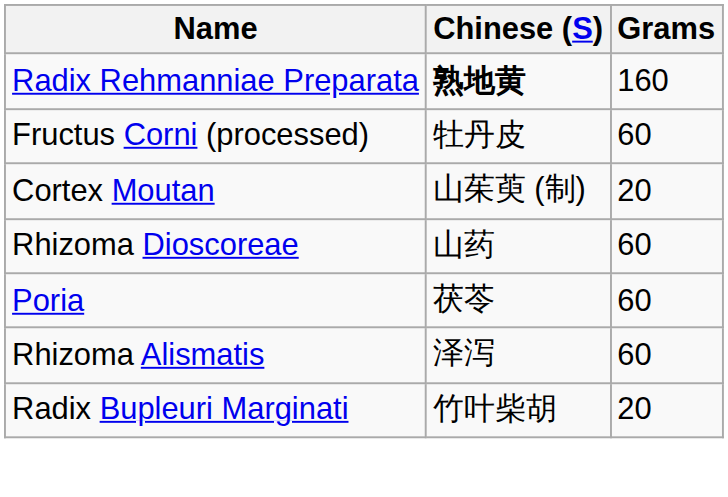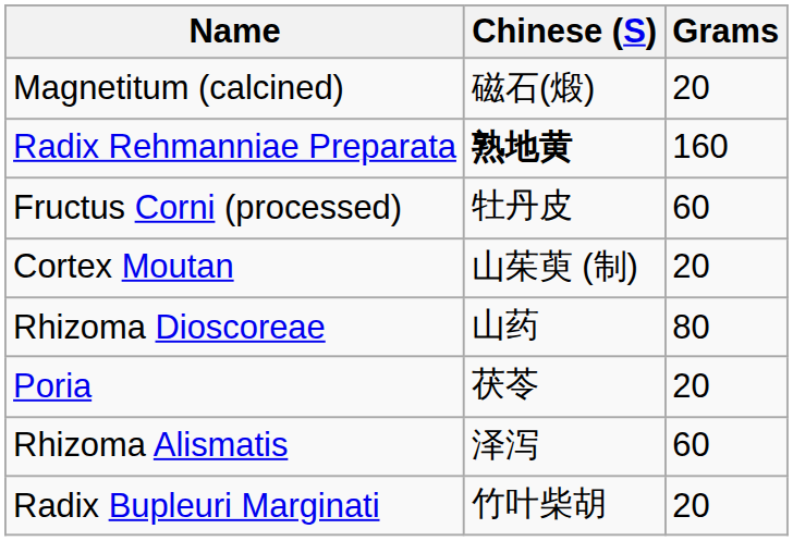+ row: Magnetitum (calcined) | 磁石(煅) | 20
Rhizoma Dioscoreae | Grams: 60 -> 80
Poria | Grams: 60 -> 20
